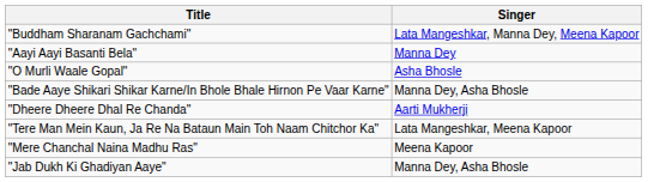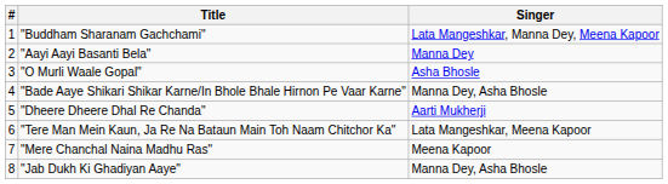+ column: # | 1 | 2 | 3 | 4 | 5 | 6 | 7 | 8
